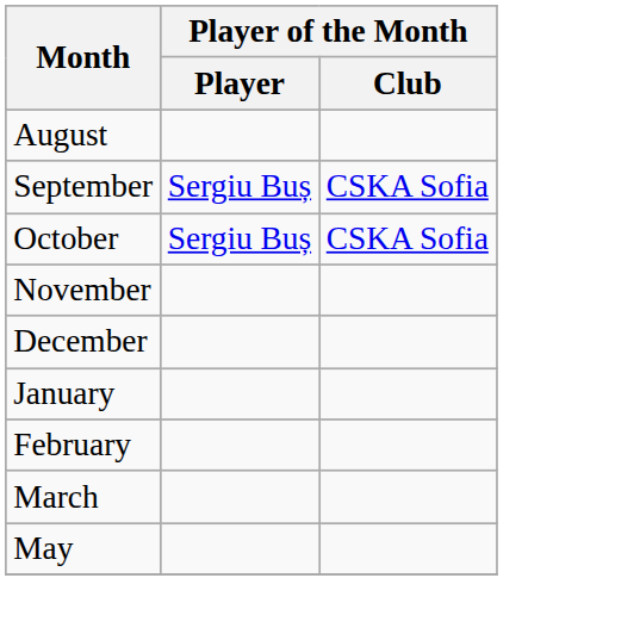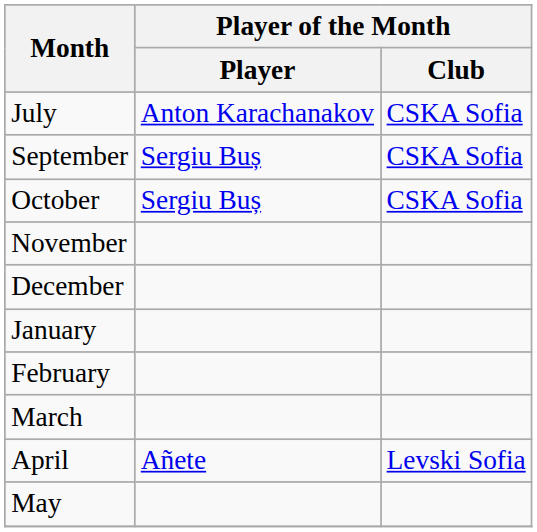+ row: July | Anton Karachanakov | CSKA Sofia
- row: August
+ row: April | Añete | Levski Sofia
